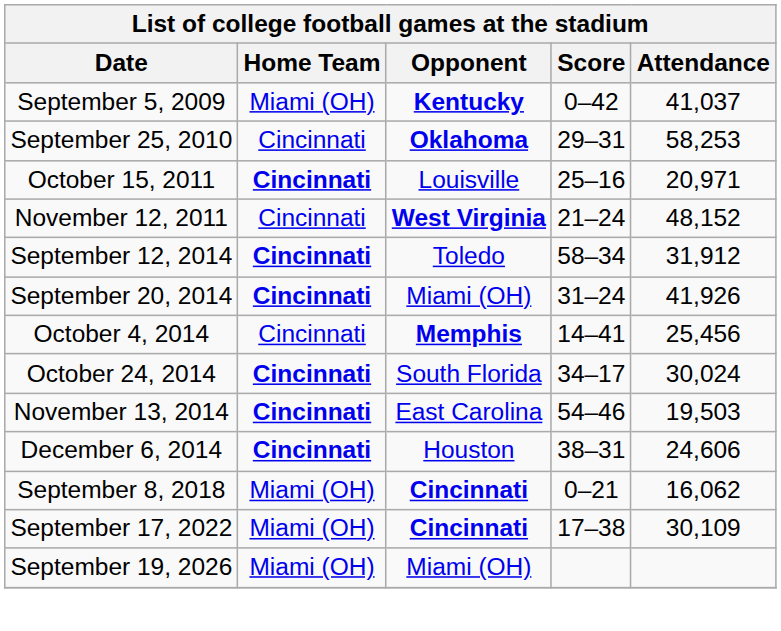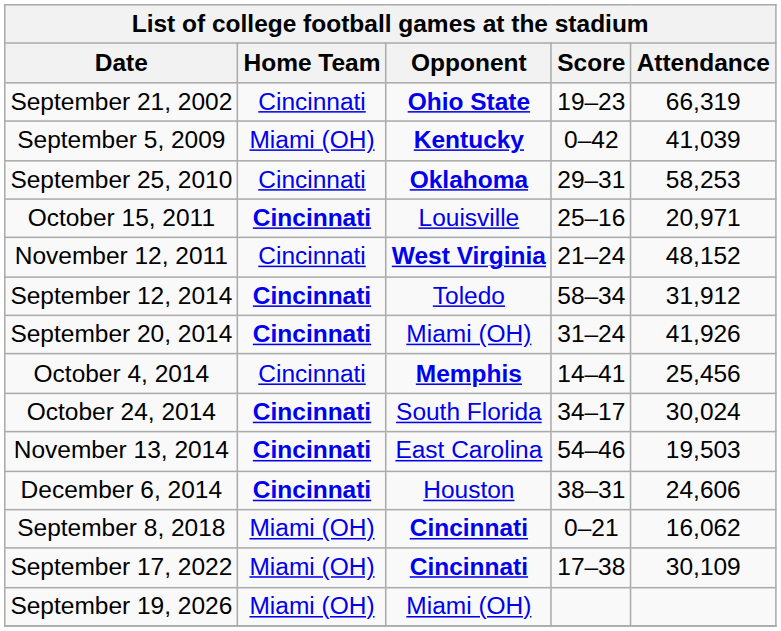+ row: September 21, 2002 | Cincinnati | Ohio State | 19–23 | 66,319
September 5, 2009 | Attendance: 41,037 -> 41,039
